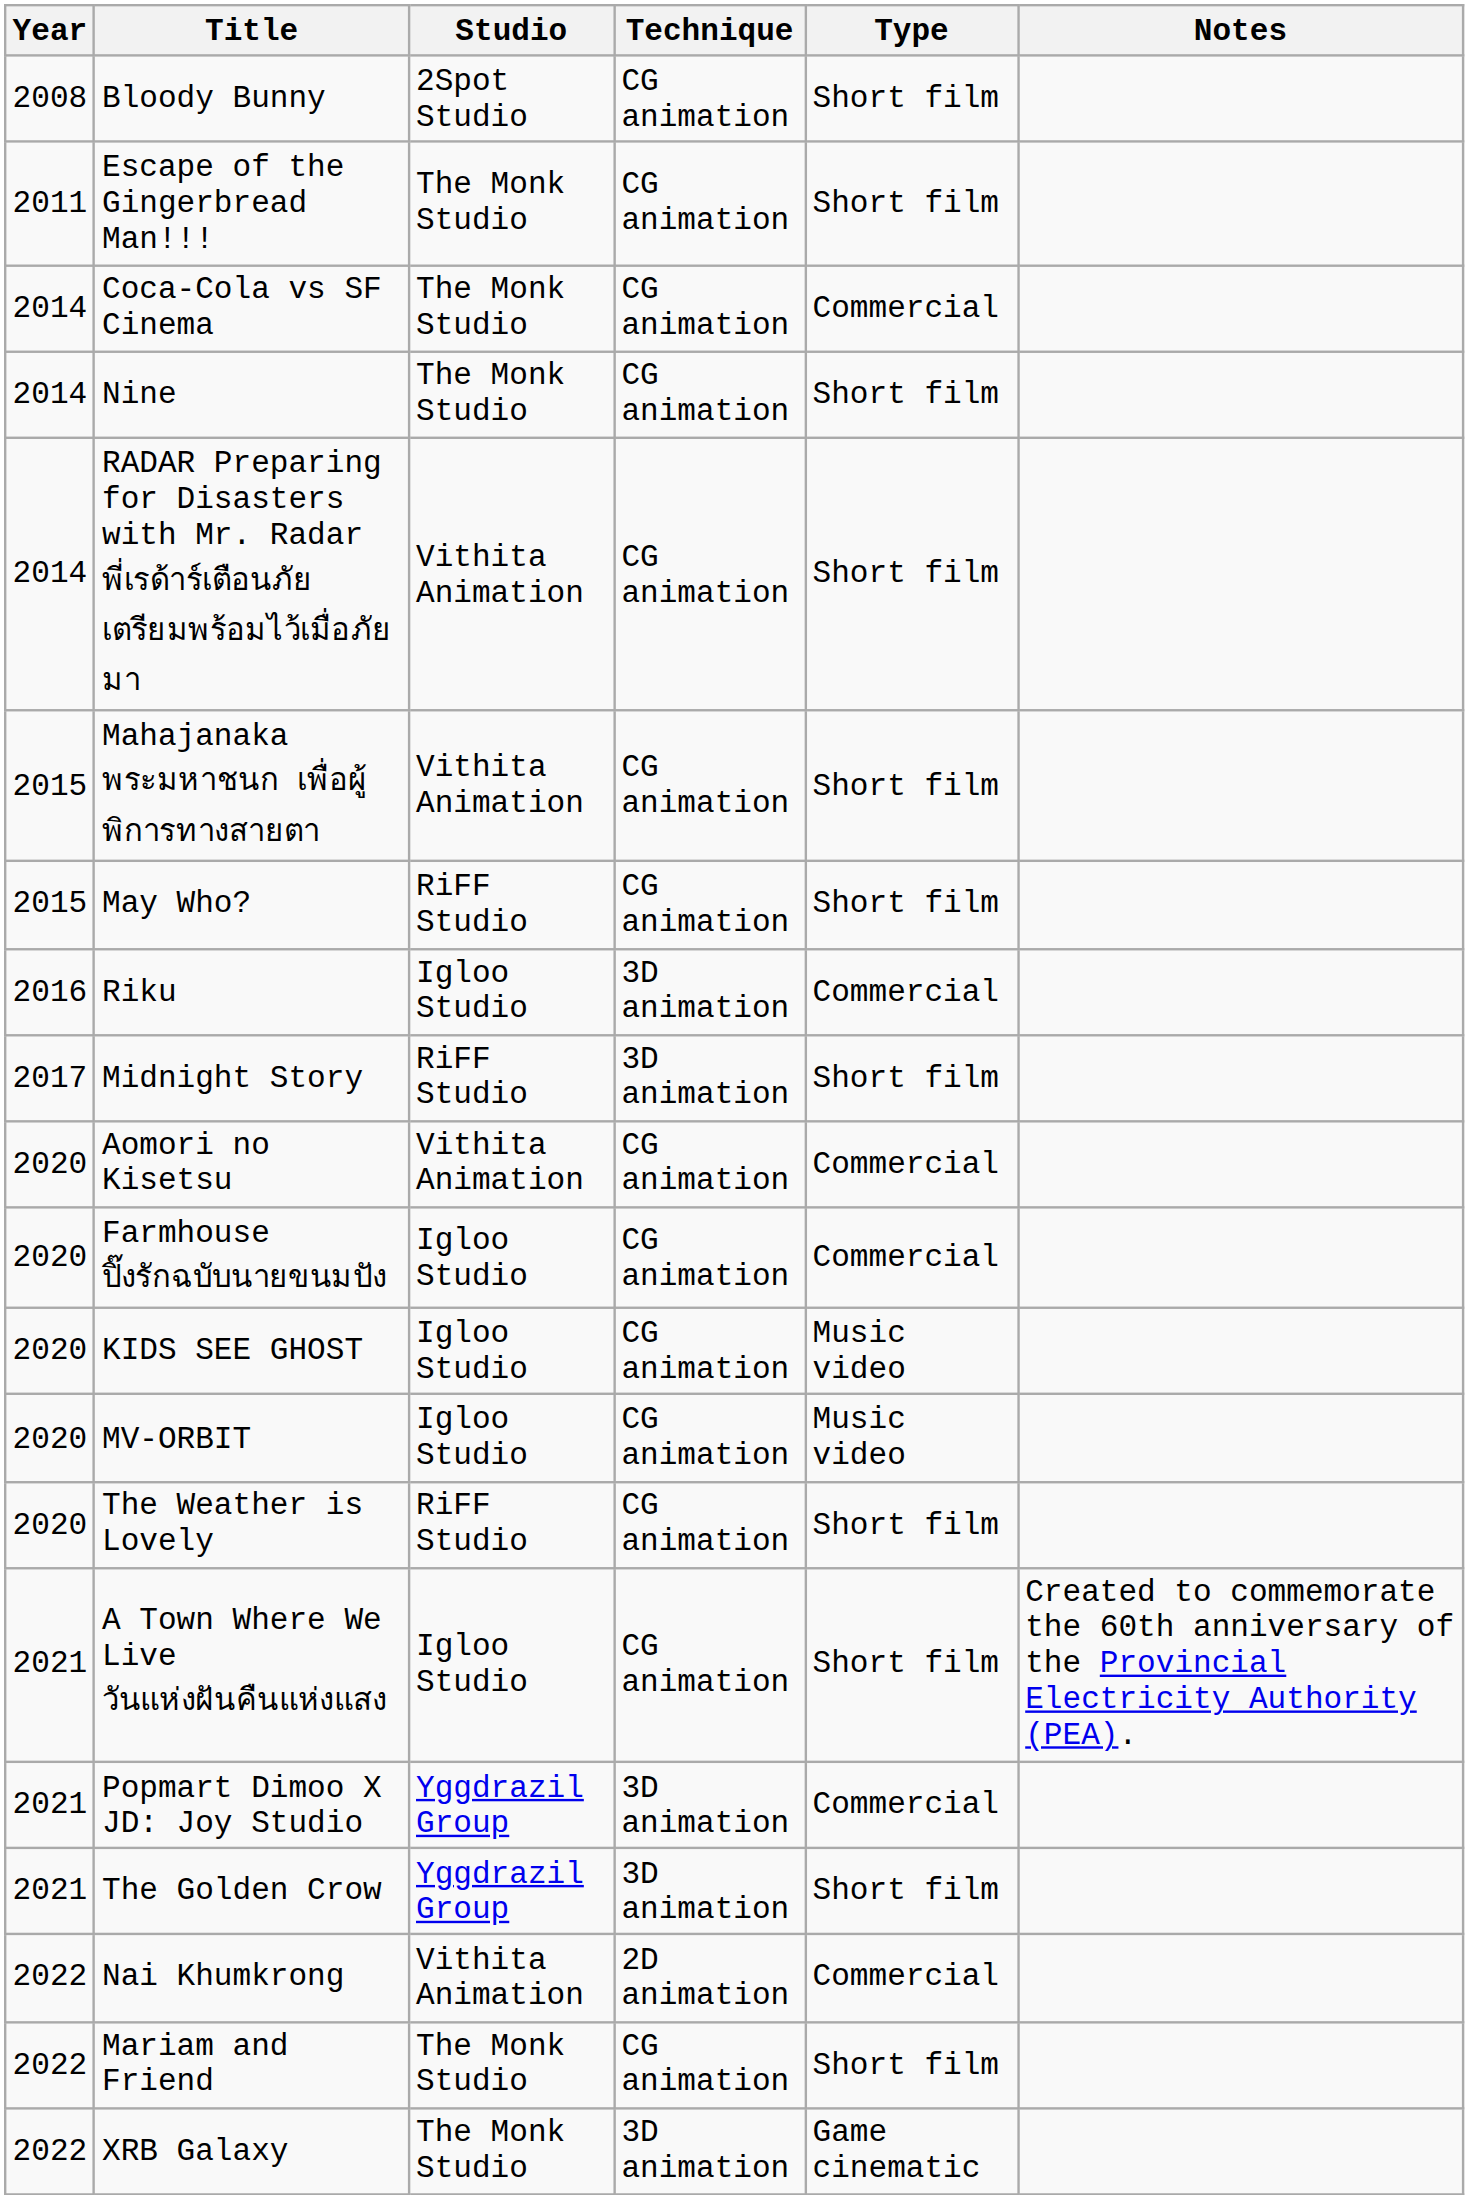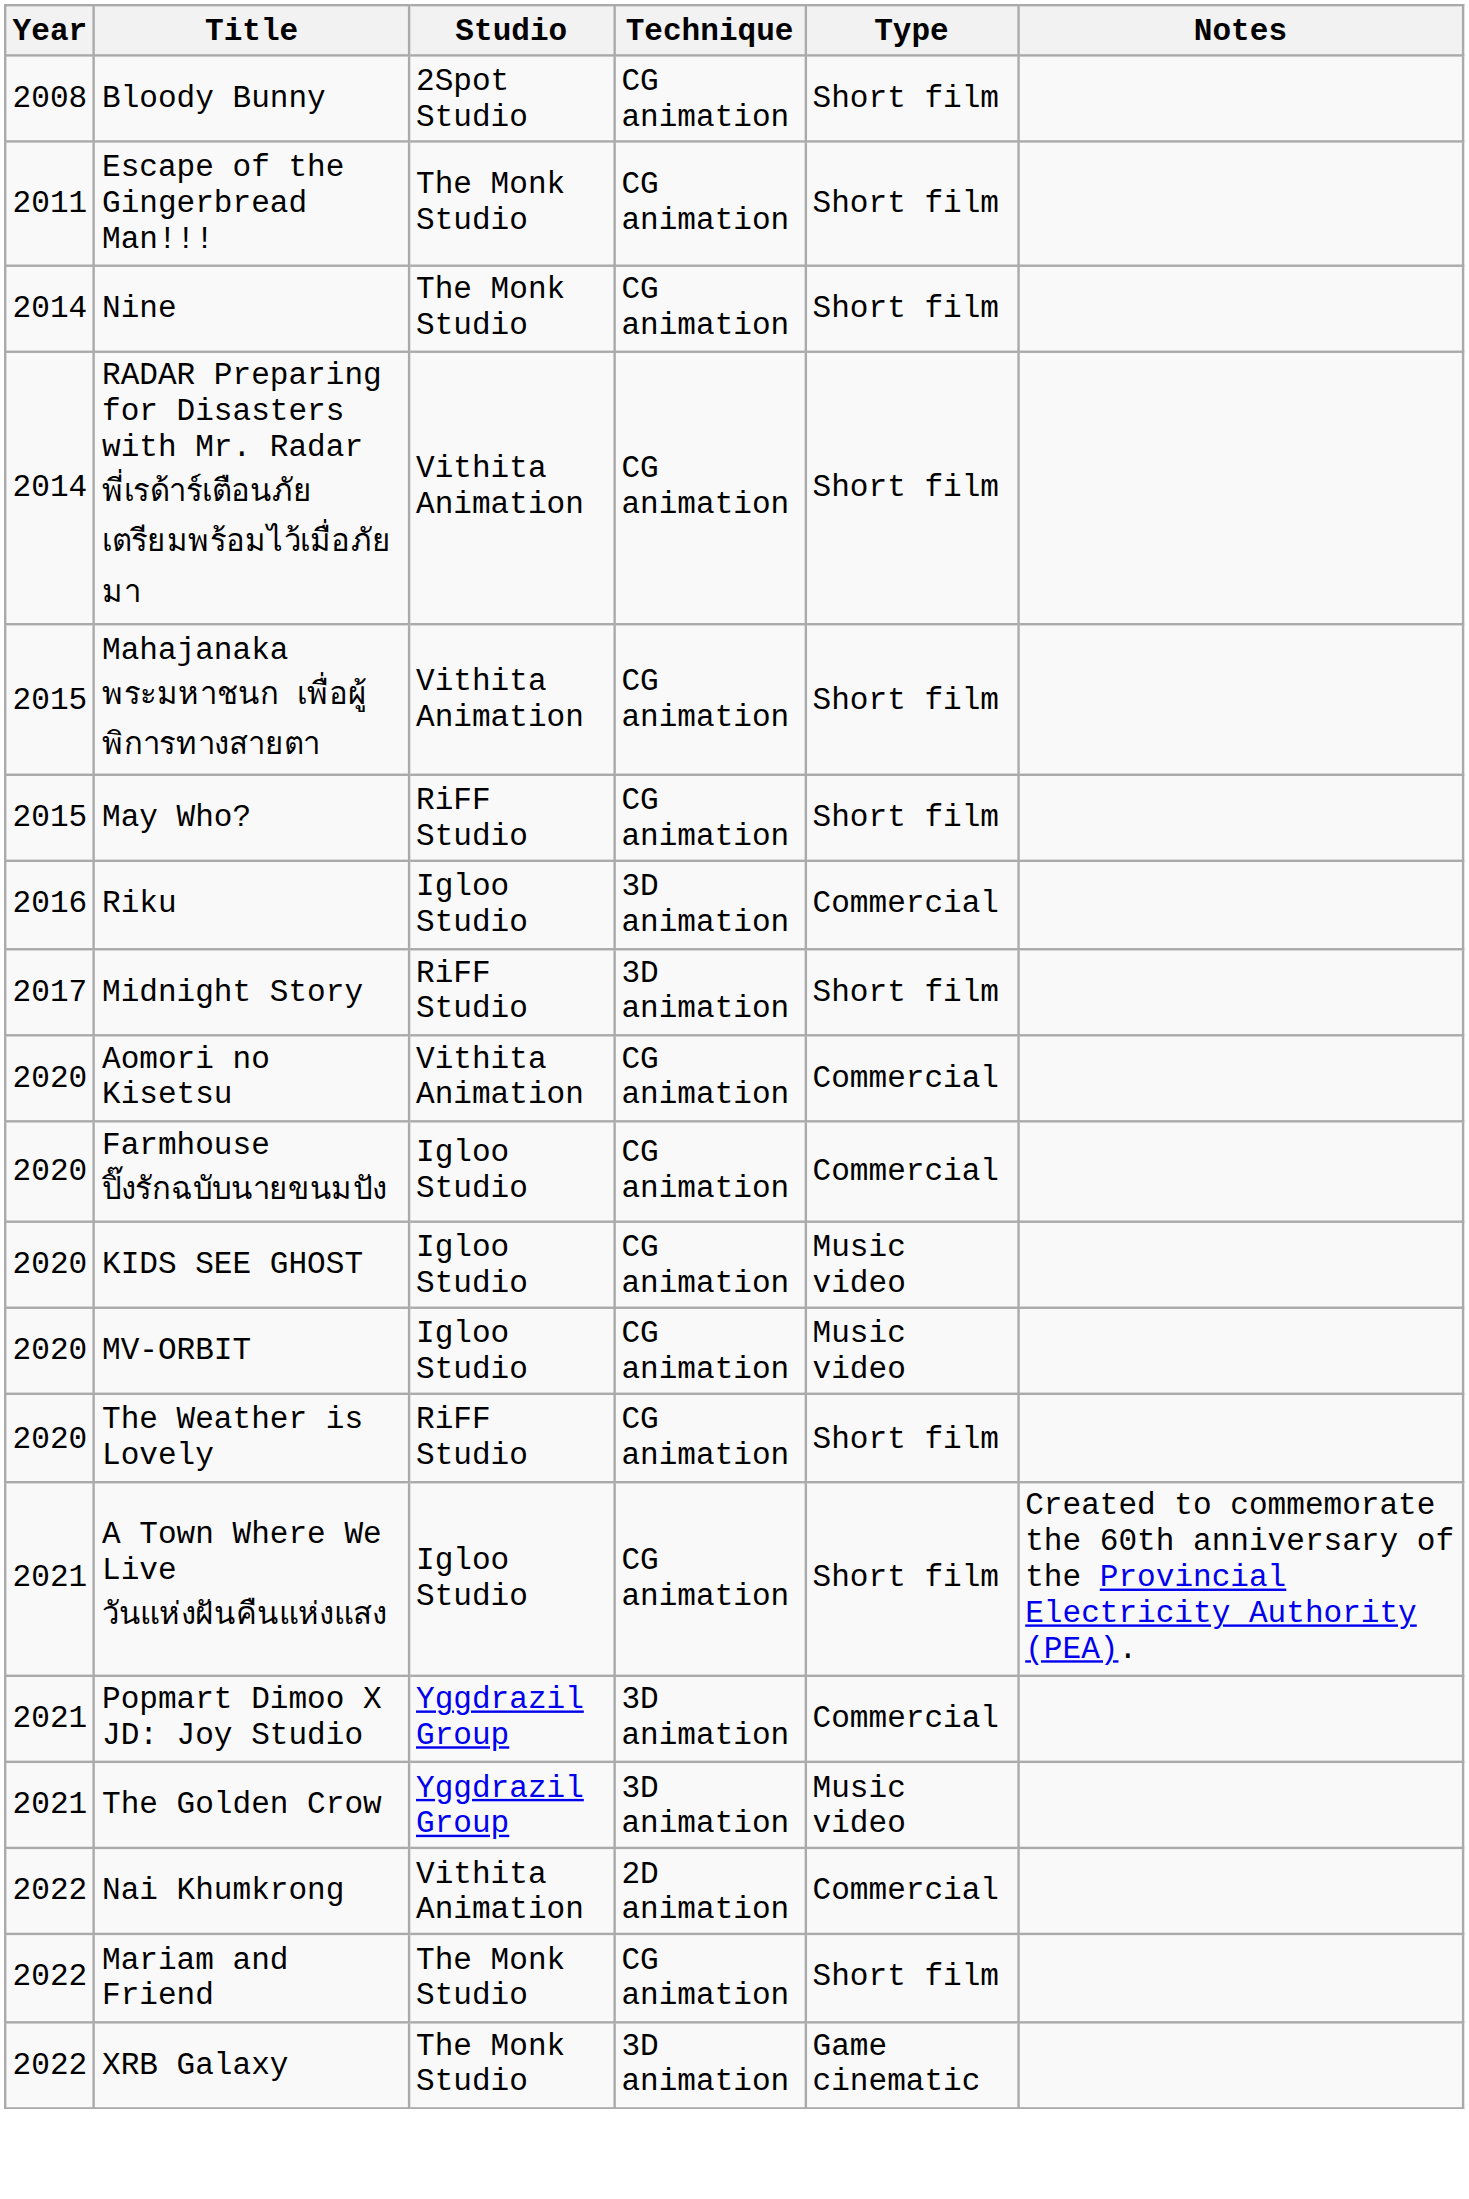- row: 2014 | Coca-Cola vs SF Cinema | The Monk Studio | CG animation | Commercial
The Golden Crow | Type: Short film -> Music video
